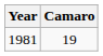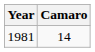1981 | Camaro: 19 -> 14
